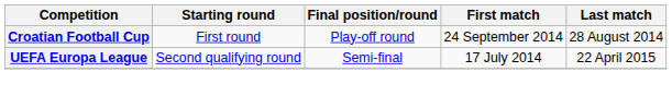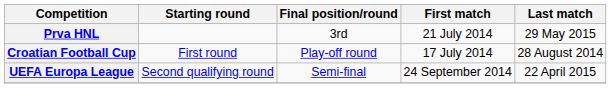+ row: Prva HNL | 3rd | 21 July 2014 | 29 May 2015
Croatian Football Cup | First match: 24 September 2014 -> 17 July 2014
UEFA Europa League | First match: 17 July 2014 -> 24 September 2014
